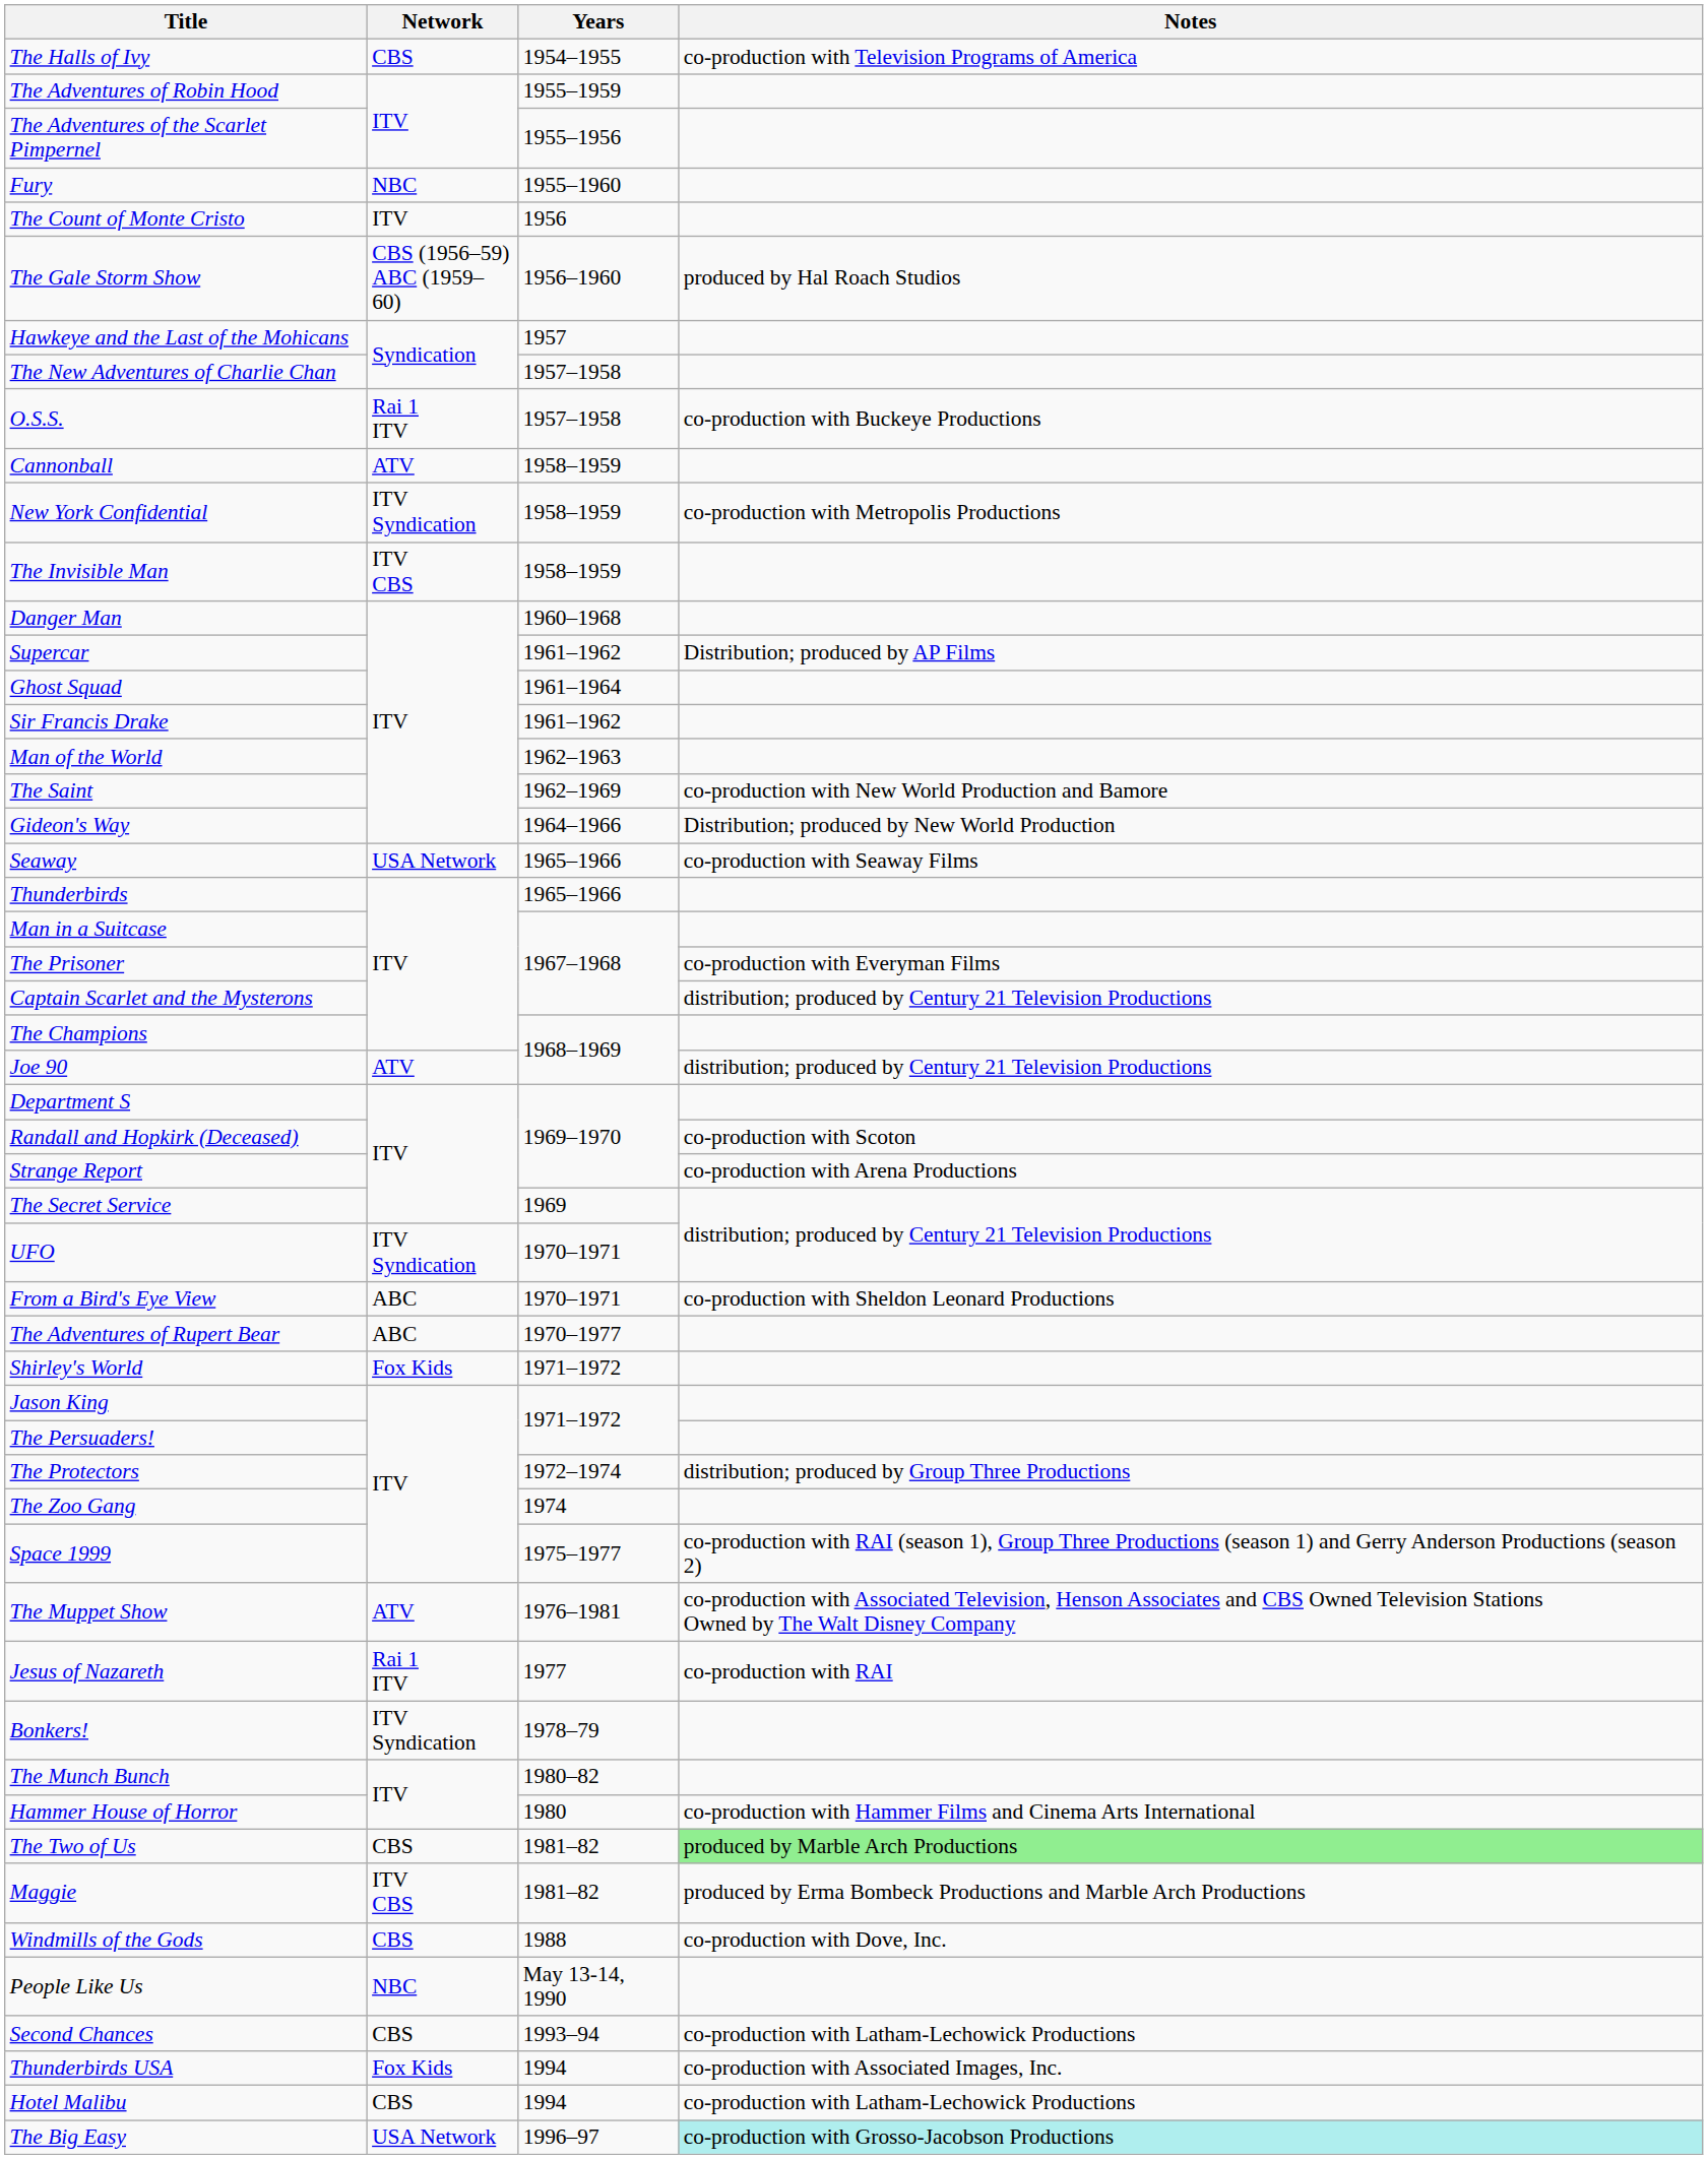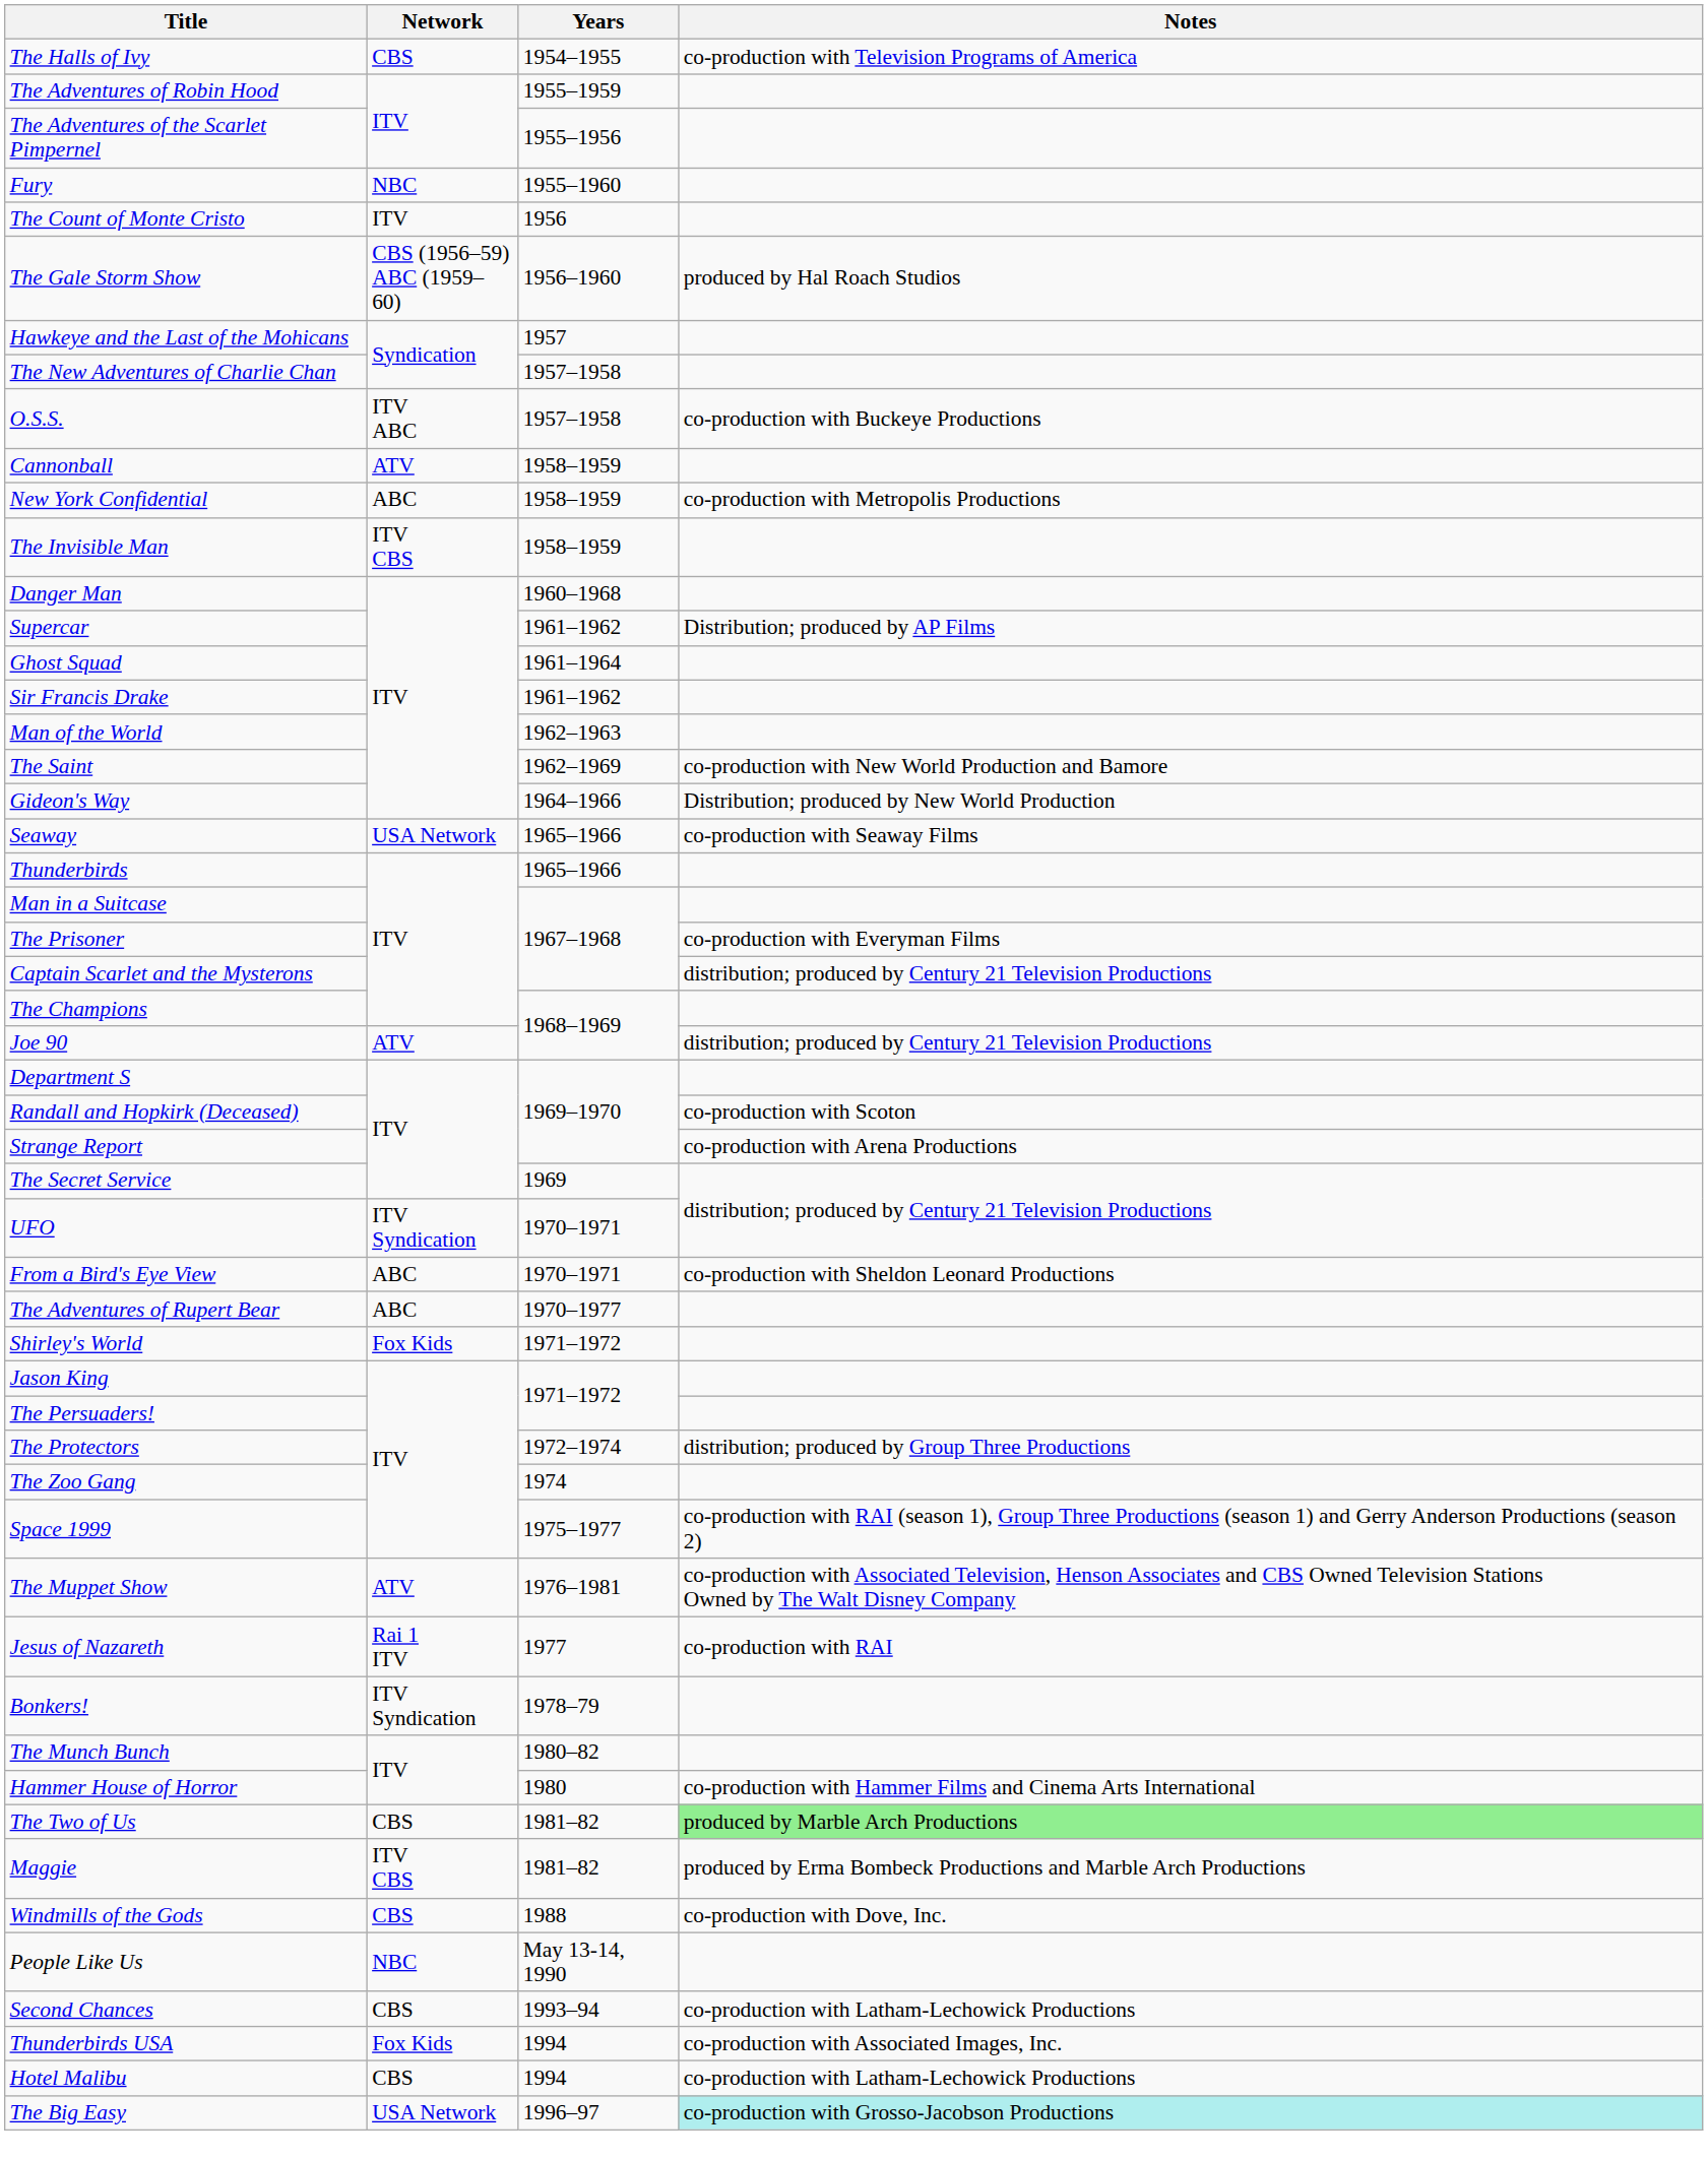O.S.S. | Network: Rai 1 ITV -> ITV ABC
New York Confidential | Network: ITV Syndication -> ABC
